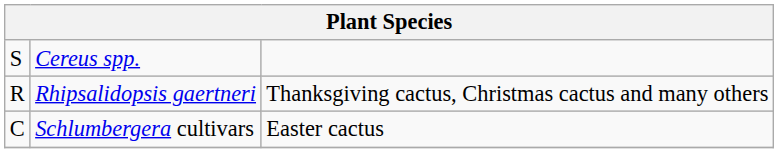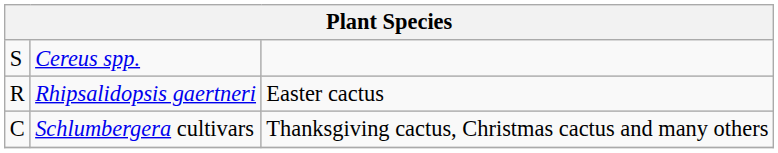Rhipsalidopsis gaertneri | column 3: Thanksgiving cactus, Christmas cactus and many others -> Easter cactus
Schlumbergera cultivars | column 3: Easter cactus -> Thanksgiving cactus, Christmas cactus and many others
